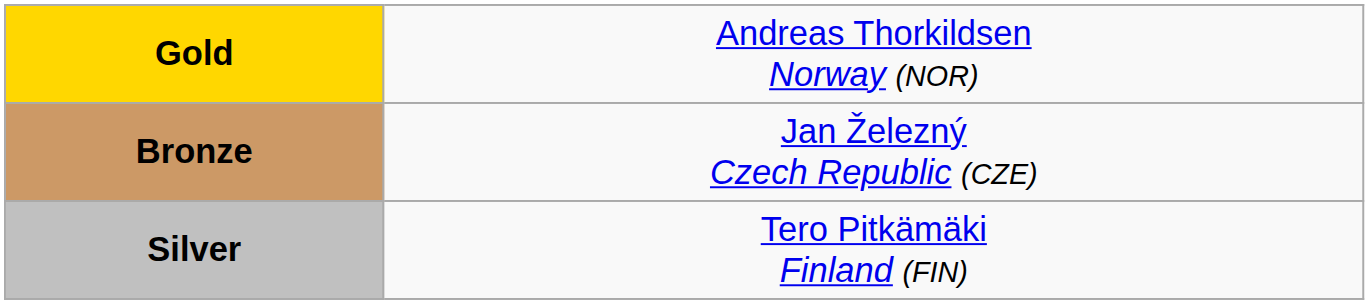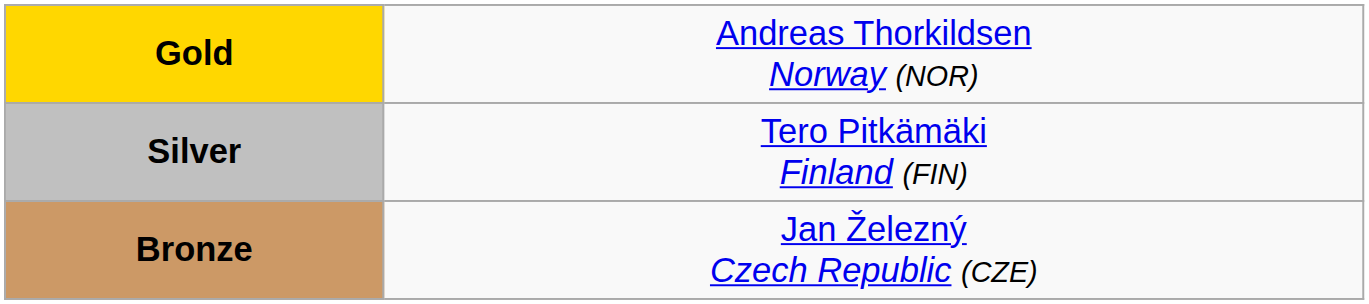rows swapped: Silver <-> Bronze
